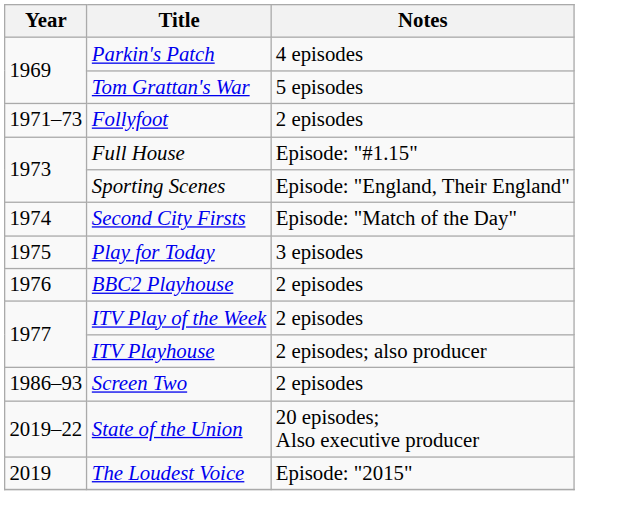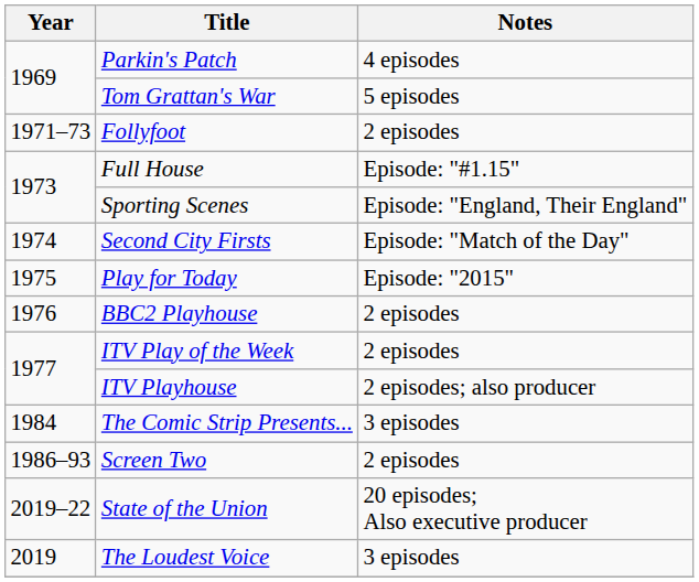Play for Today | Notes: 3 episodes -> Episode: "2015"
+ row: 1984 | The Comic Strip Presents... | 3 episodes
The Loudest Voice | Notes: Episode: "2015" -> 3 episodes
